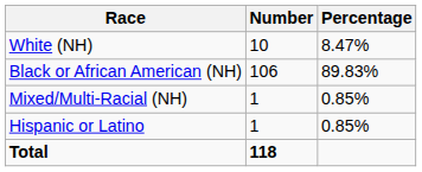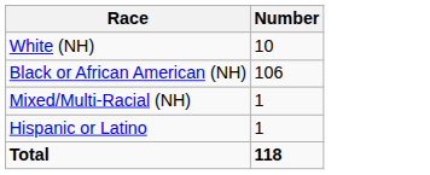- column: Percentage | 8.47% | 89.83% | 0.85% | 0.85%
